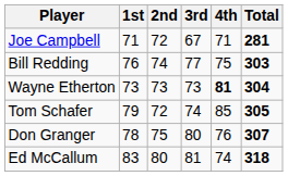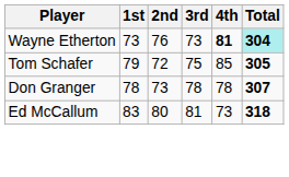- row: Joe Campbell | 71 | 72 | 67 | 71 | 281
- row: Bill Redding | 76 | 74 | 77 | 75 | 303
Wayne Etherton | 2nd: 73 -> 76
Wayne Etherton | Total: no background -> paleturquoise background
Tom Schafer | 3rd: 74 -> 75
Don Granger | 2nd: 75 -> 73
Don Granger | 3rd: 80 -> 78
Don Granger | 4th: 76 -> 78
Ed McCallum | 4th: 74 -> 73
